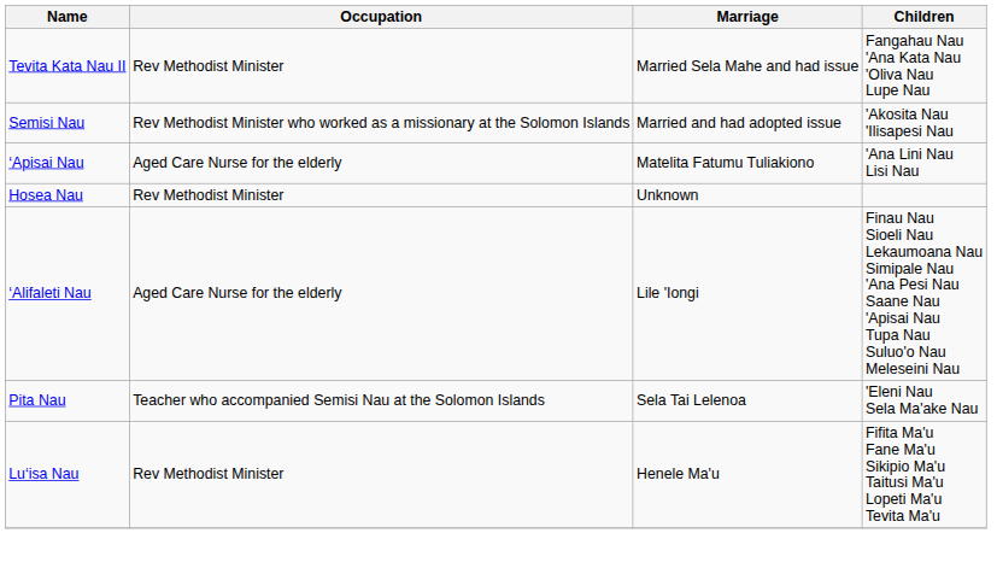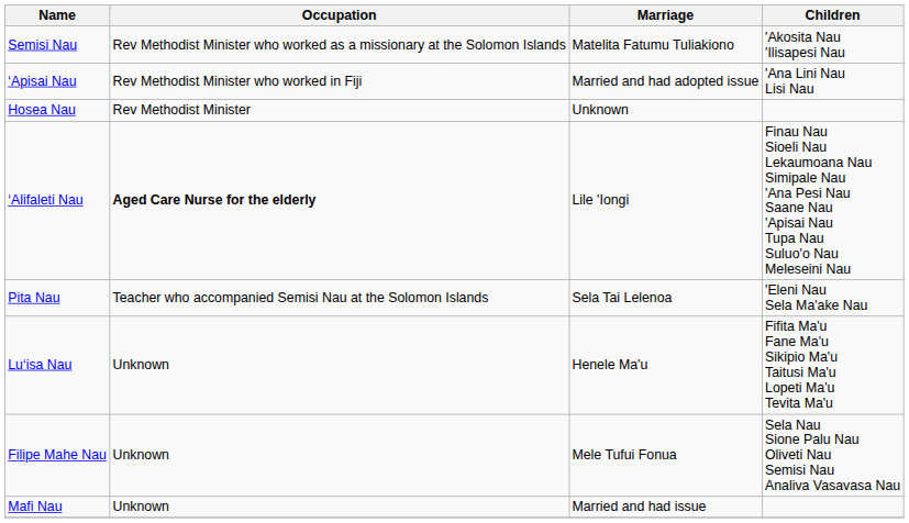- row: Tevita Kata Nau II | Rev Methodist Minister | Married Sela Mahe and had issue | Fangahau Nau 'Ana Kata Nau 'Oliva Nau Lupe Nau
Semisi Nau | Marriage: Married and had adopted issue -> Matelita Fatumu Tuliakiono
‘Apisai Nau | Occupation: Aged Care Nurse for the elderly -> Rev Methodist Minister who worked in Fiji
‘Apisai Nau | Marriage: Matelita Fatumu Tuliakiono -> Married and had adopted issue
‘Alifaleti Nau | Occupation: normal -> bold
Lu‘isa Nau | Occupation: Rev Methodist Minister -> Unknown
+ row: Filipe Mahe Nau | Unknown | Mele Tufui Fonua | Sela Nau Sione Palu Nau Oliveti Nau Semisi Nau Analiva Vasavasa Nau
+ row: Mafi Nau | Unknown | Married and had issue
